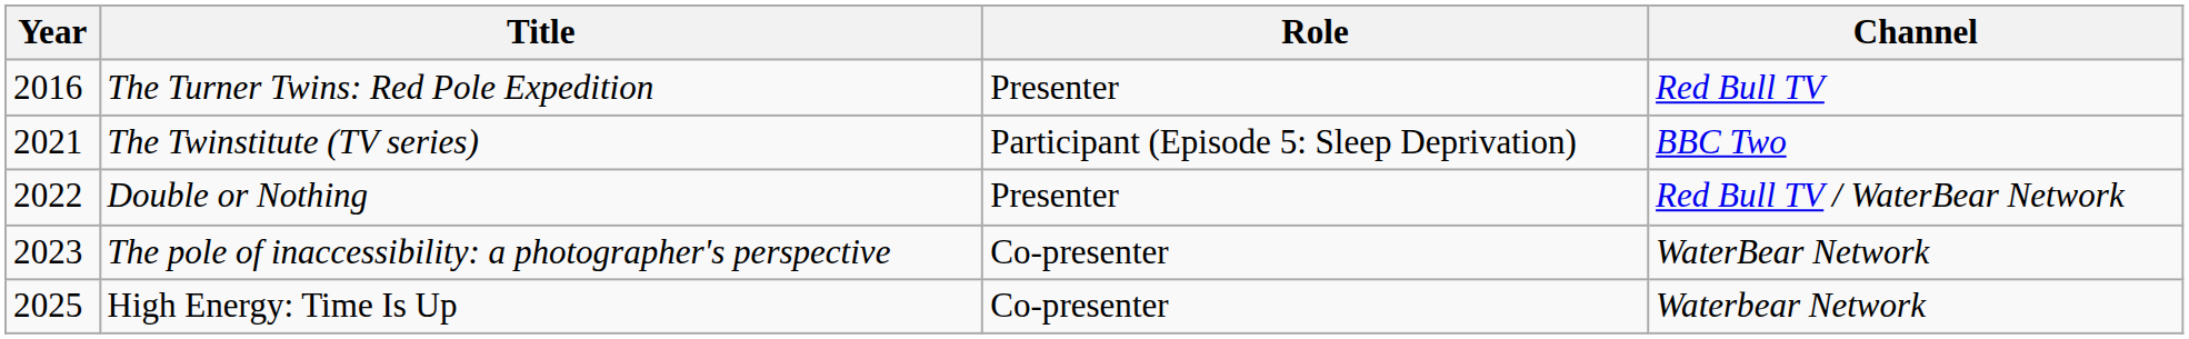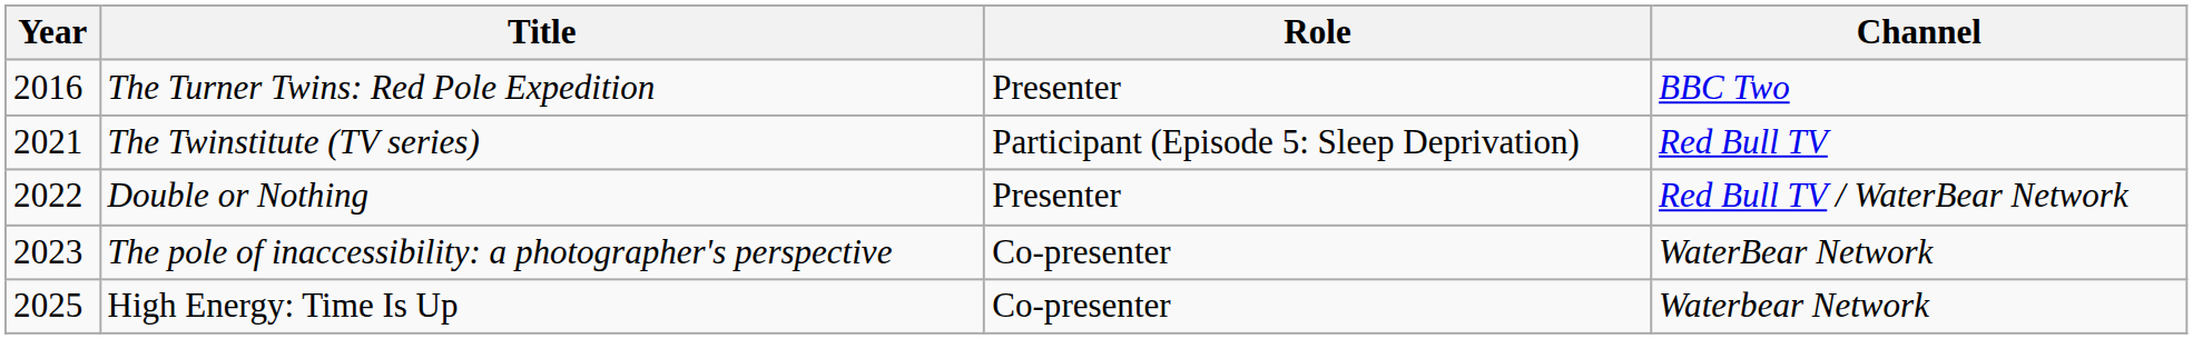The Turner Twins: Red Pole Expedition | Channel: Red Bull TV -> BBC Two
The Twinstitute (TV series) | Channel: BBC Two -> Red Bull TV
